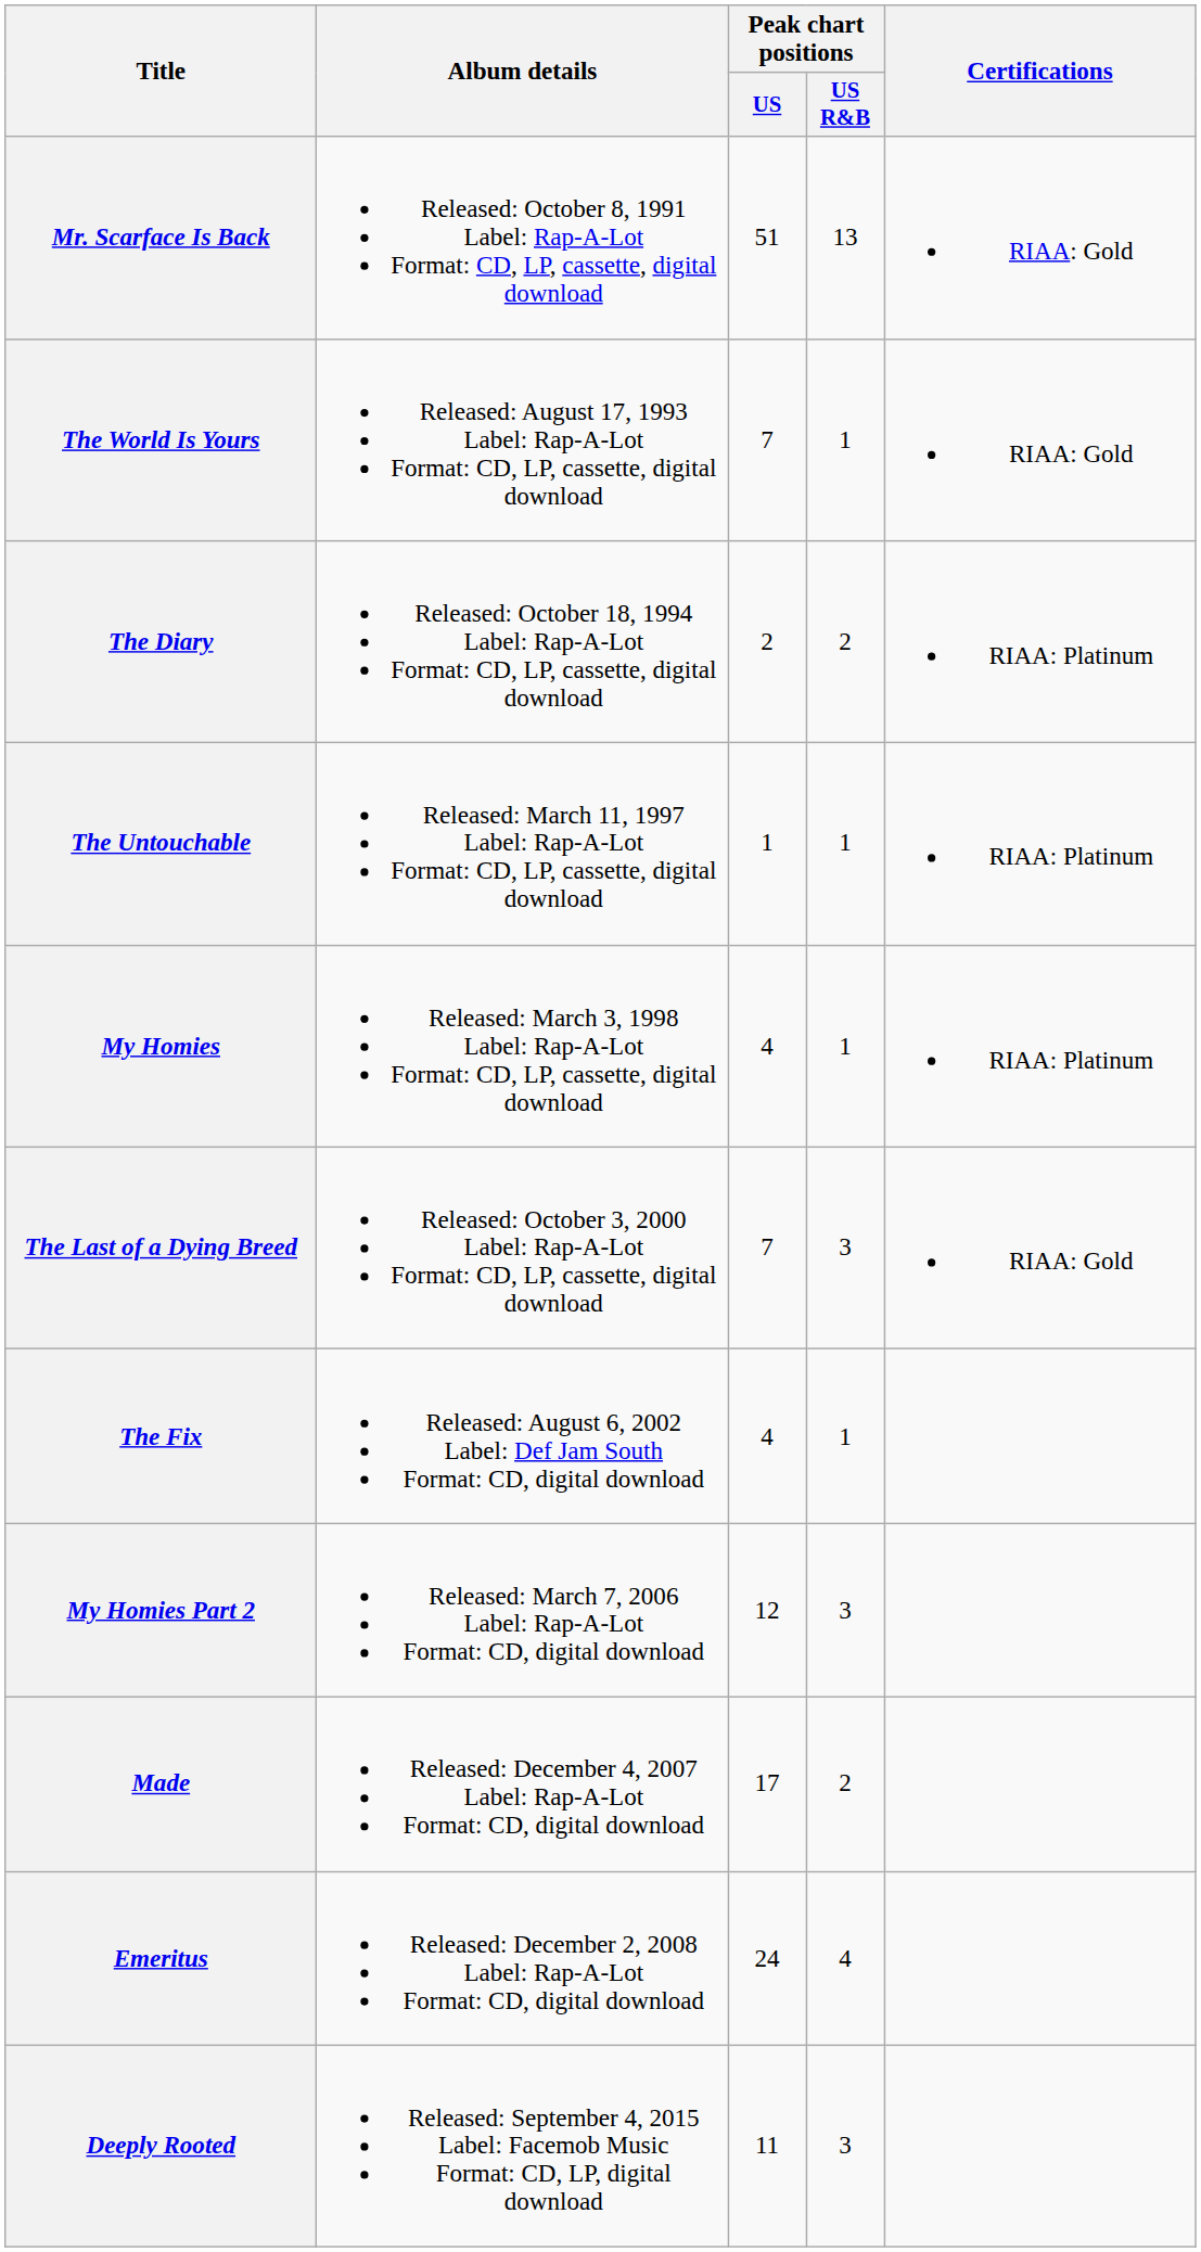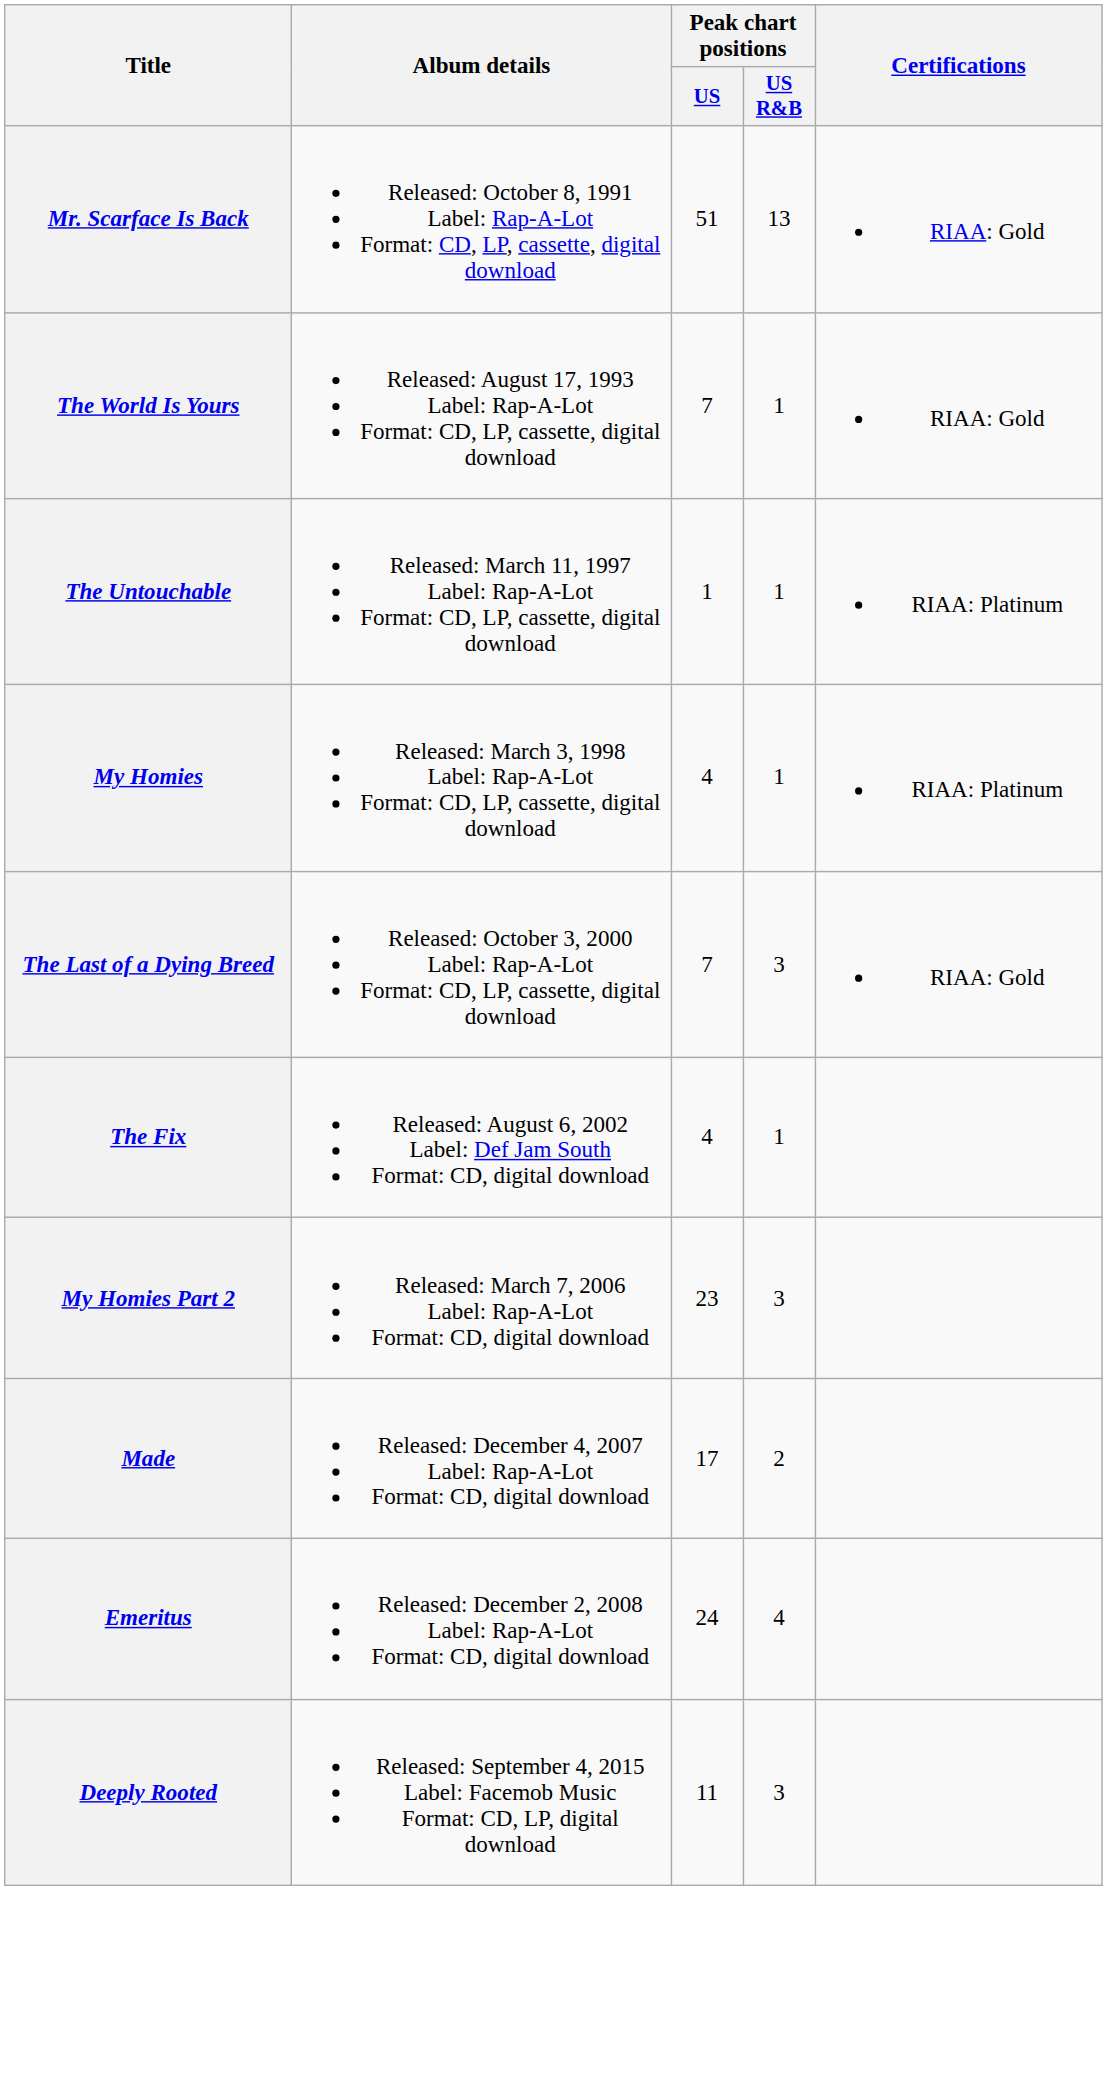- row: The Diary | Released: October 18, 1994 Label: Rap-A-Lot Format: CD, LP, cassette, digital download | 2 | 2 | RIAA: Platinum
My Homies Part 2 | Peak chart positions / US: 12 -> 23
